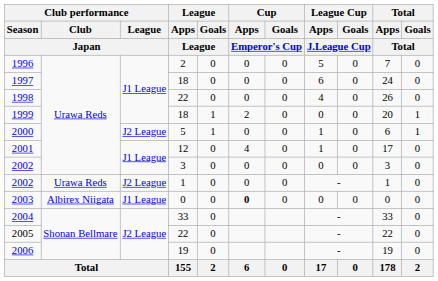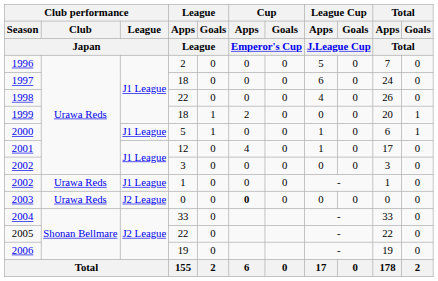2000 | Club performance / League / Japan: J2 League -> J1 League
2002 / 1 | Club performance / League / Japan: J2 League -> J1 League
2003 | Club performance / Club / Japan: Albirex Niigata -> Urawa Reds
2003 | Club performance / League / Japan: J1 League -> J2 League
